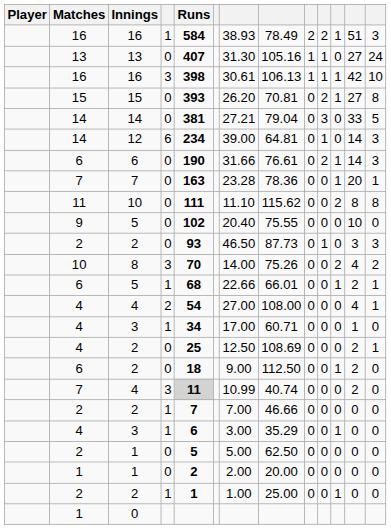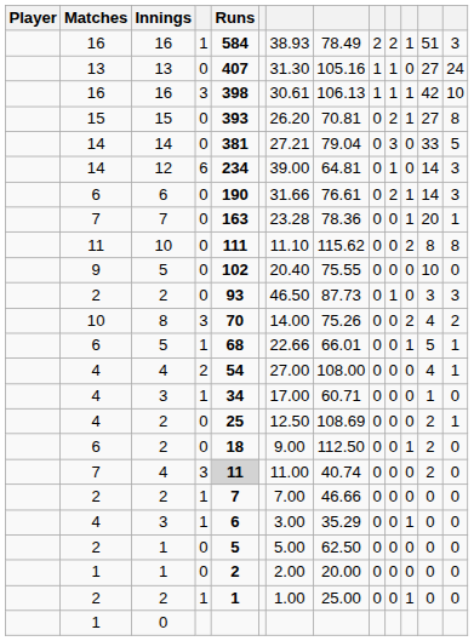6 / 5 | column 12: 2 -> 5
7 / 4 | column 7: 10.99 -> 11.00
